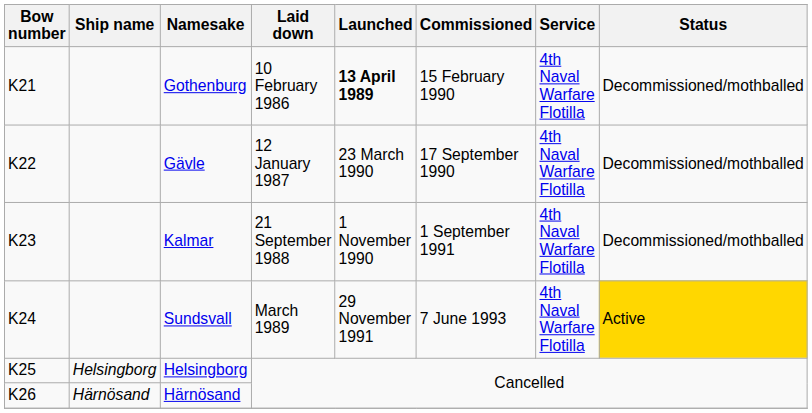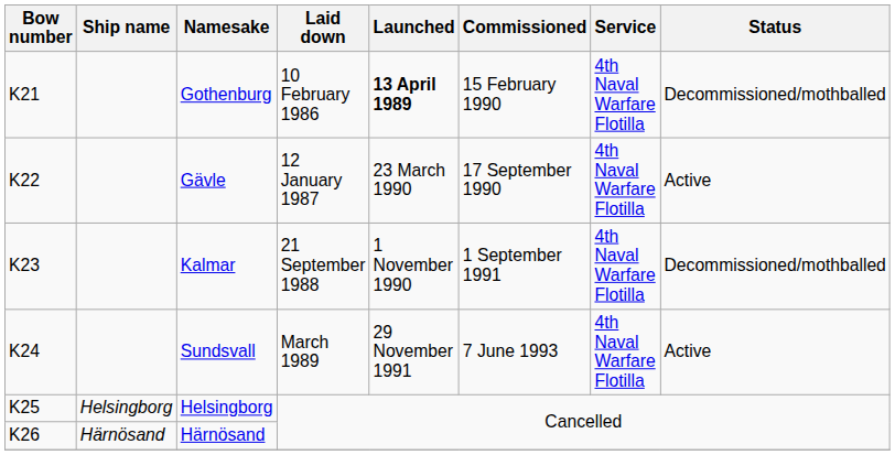Gävle | Status: Decommissioned/mothballed -> Active
Sundsvall | Status: gold background -> no background
